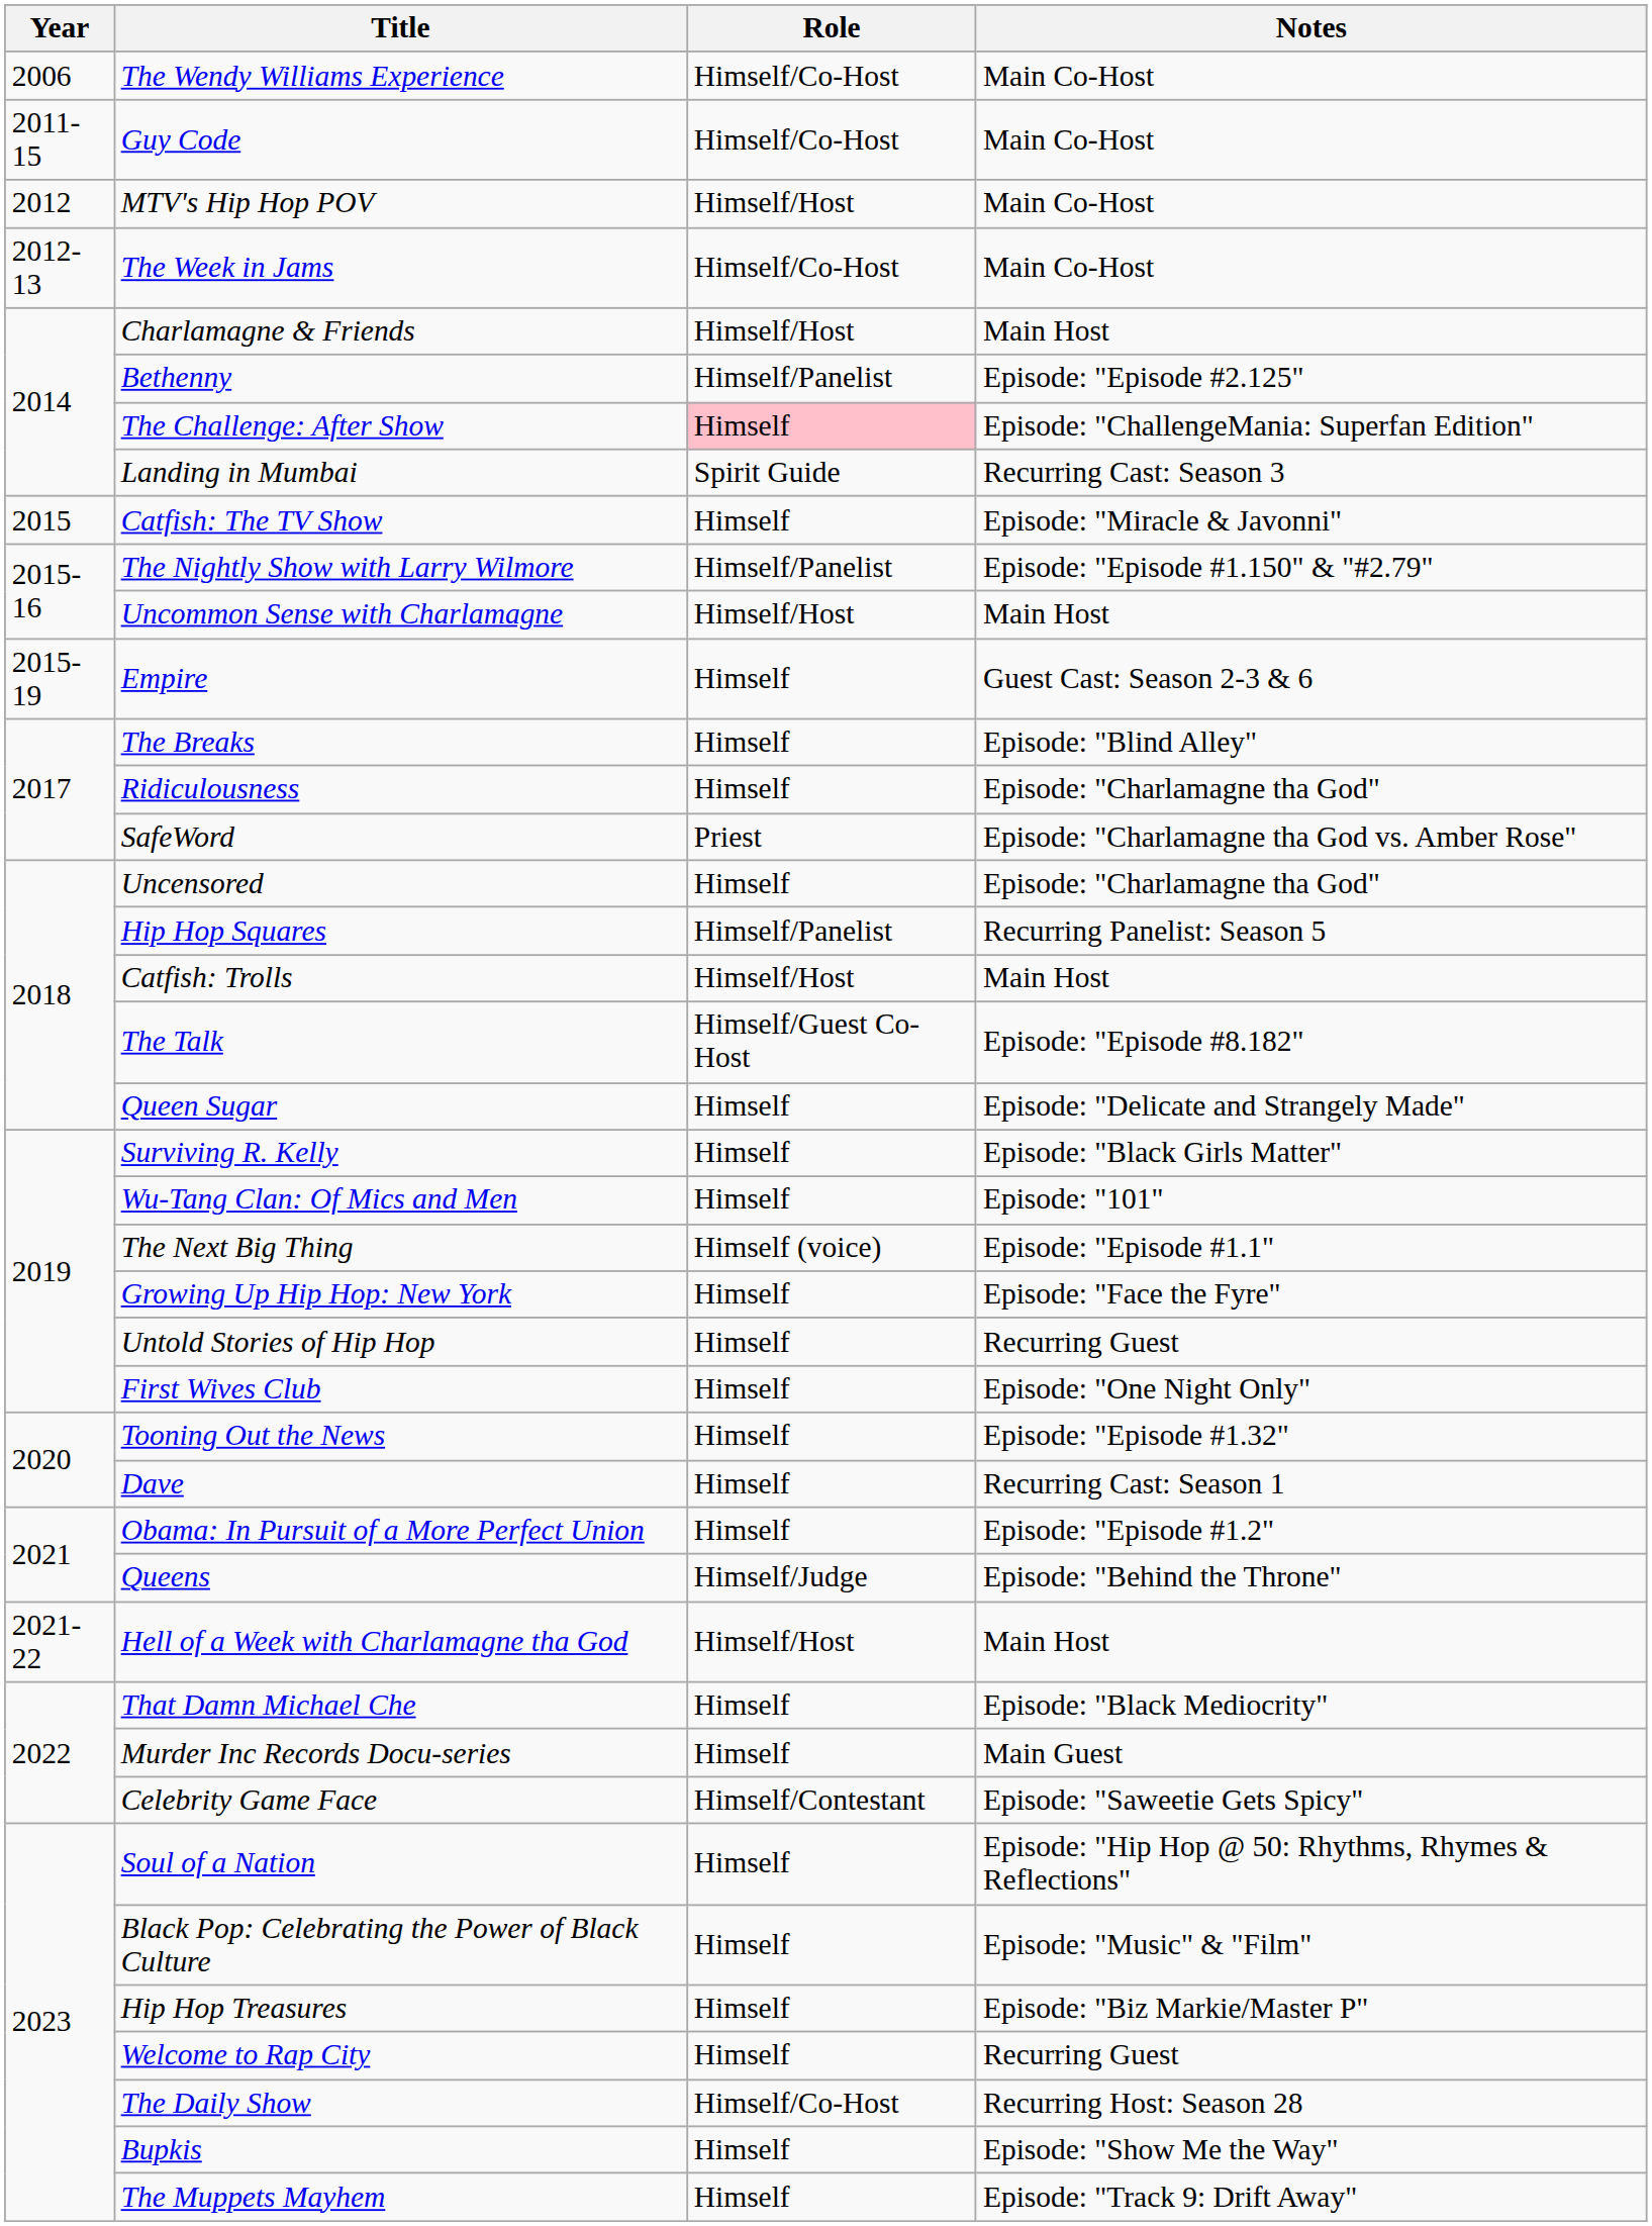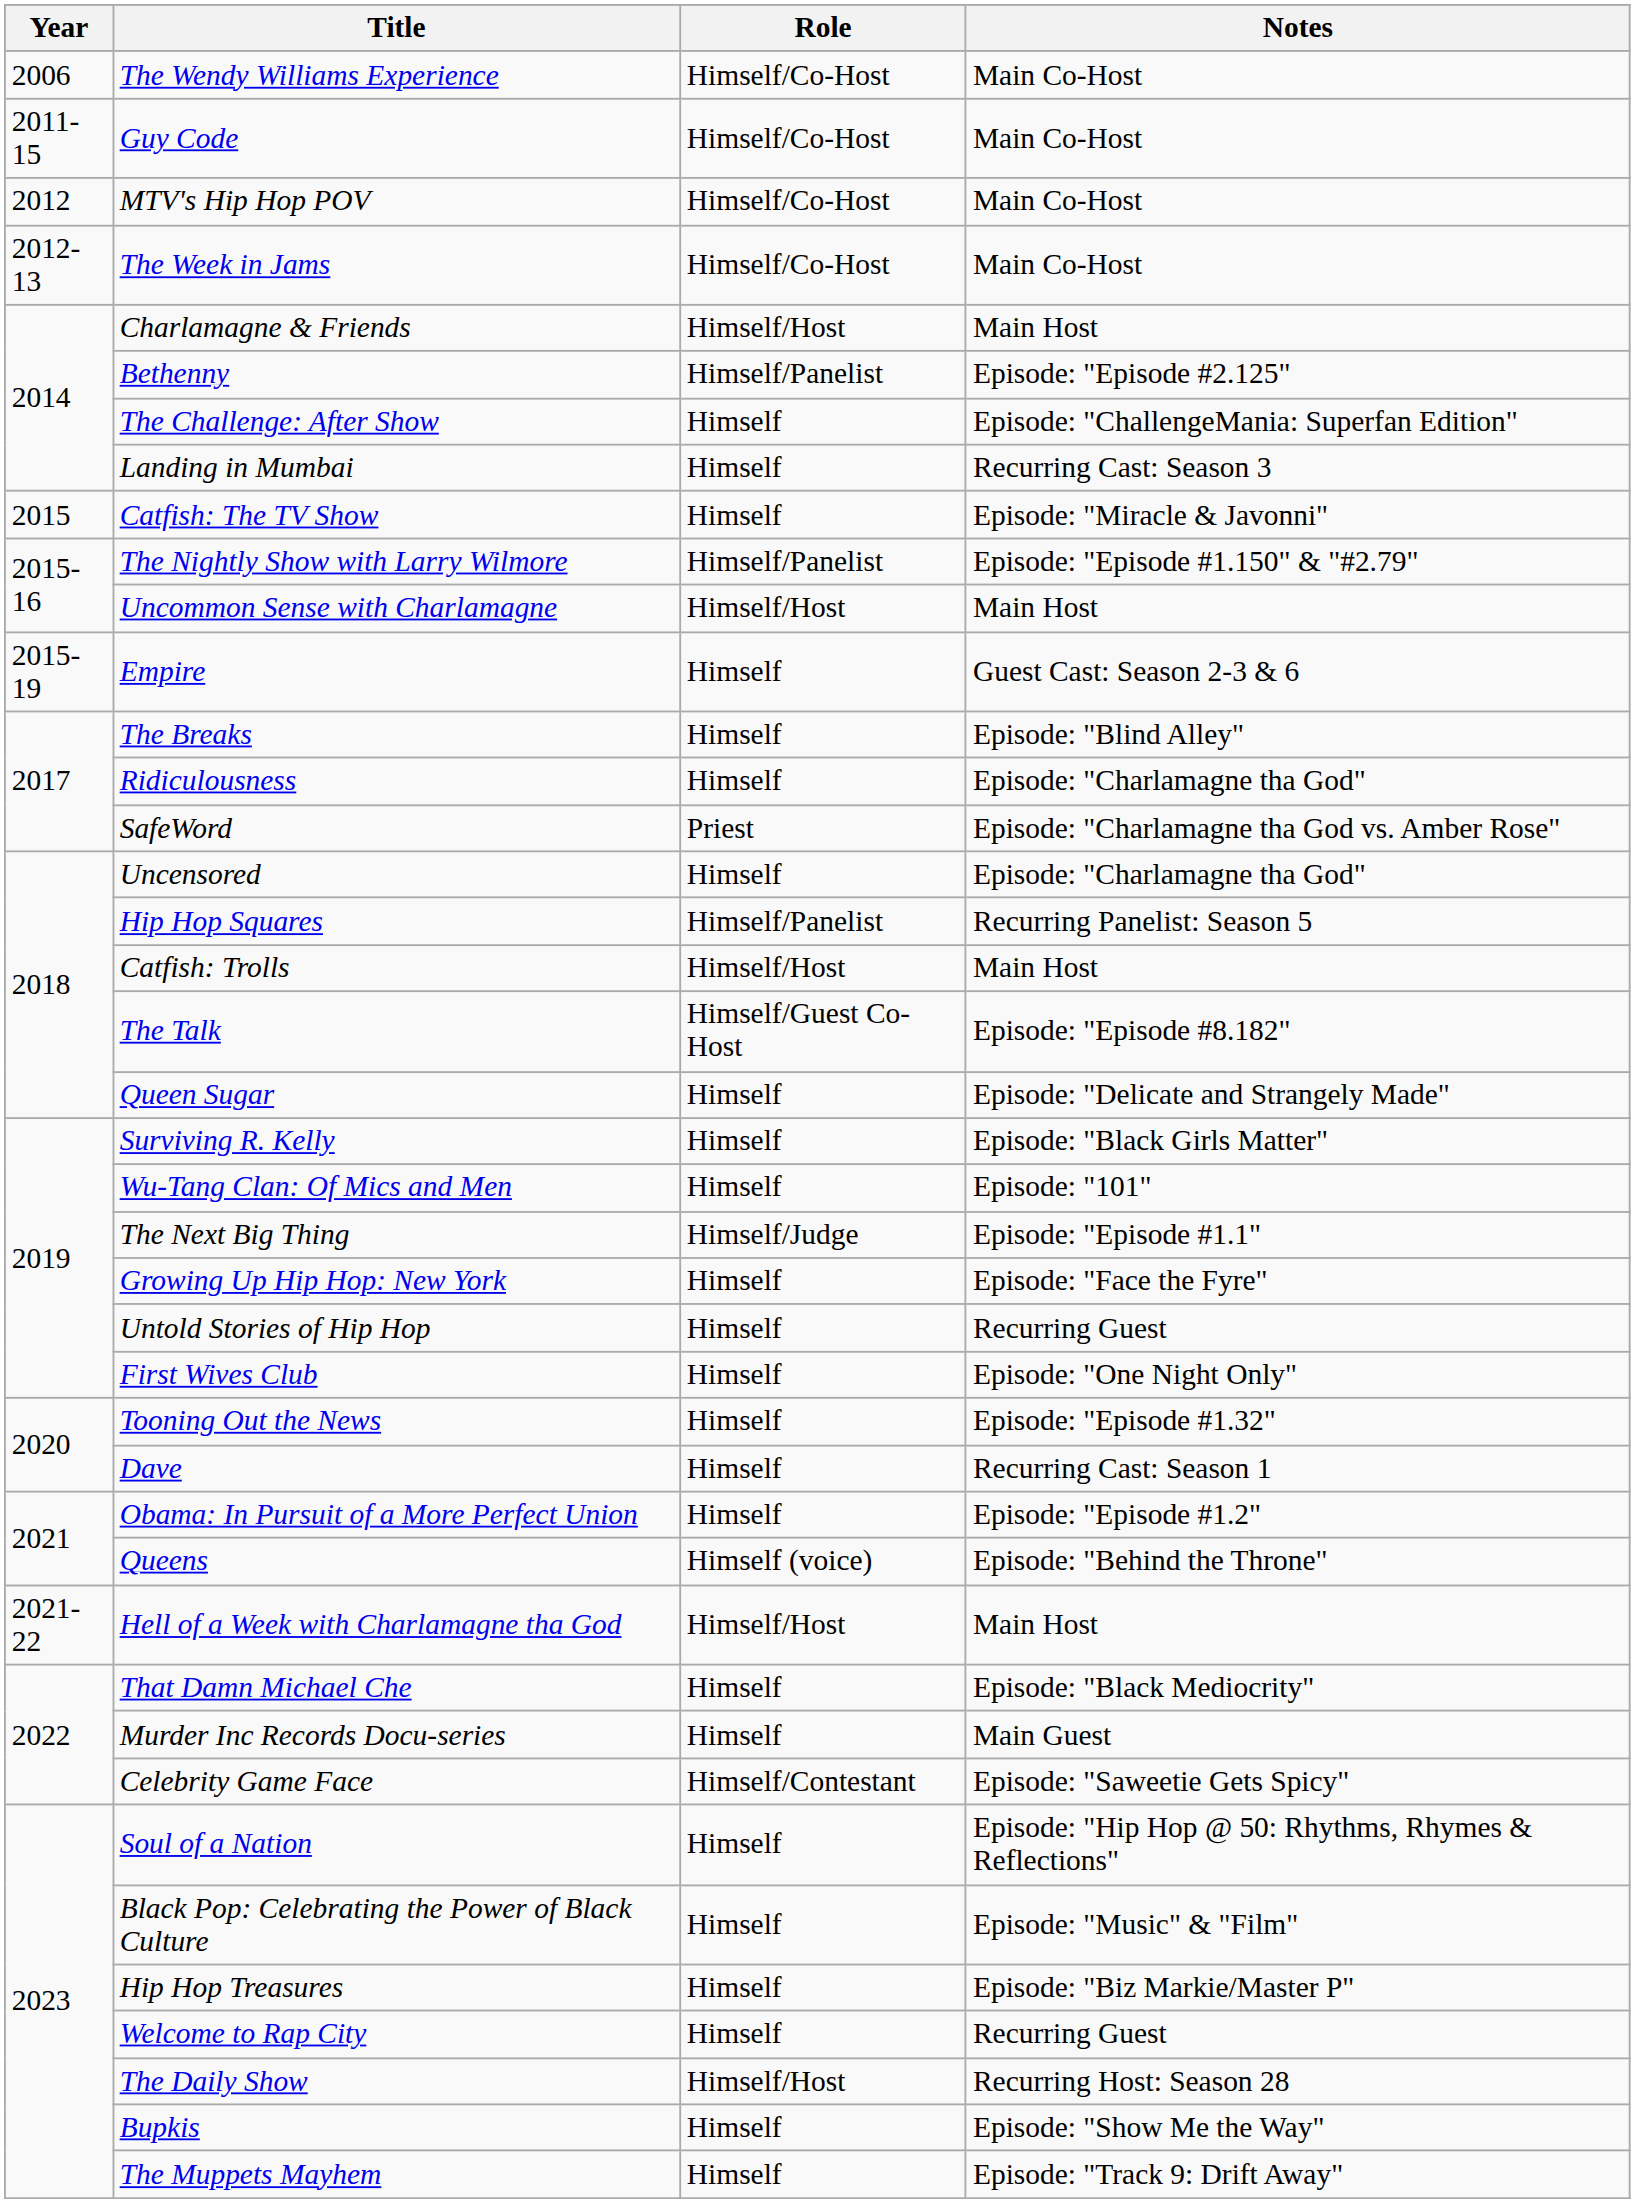MTV's Hip Hop POV | Role: Himself/Host -> Himself/Co-Host
The Challenge: After Show | Role: pink background -> no background
Landing in Mumbai | Role: Spirit Guide -> Himself
The Next Big Thing | Role: Himself (voice) -> Himself/Judge
Queens | Role: Himself/Judge -> Himself (voice)
The Daily Show | Role: Himself/Co-Host -> Himself/Host
